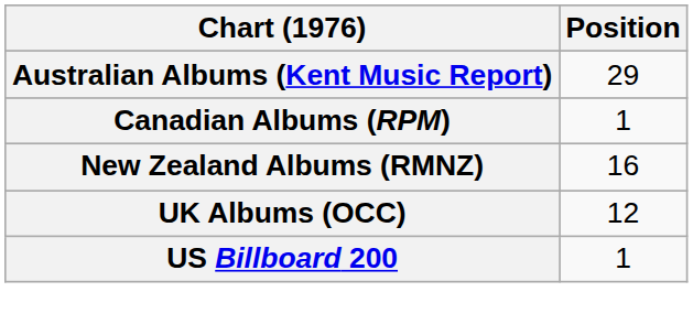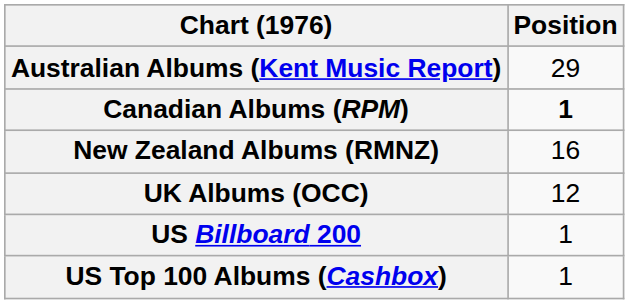Canadian Albums (RPM) | Position: normal -> bold
+ row: US Top 100 Albums (Cashbox) | 1
